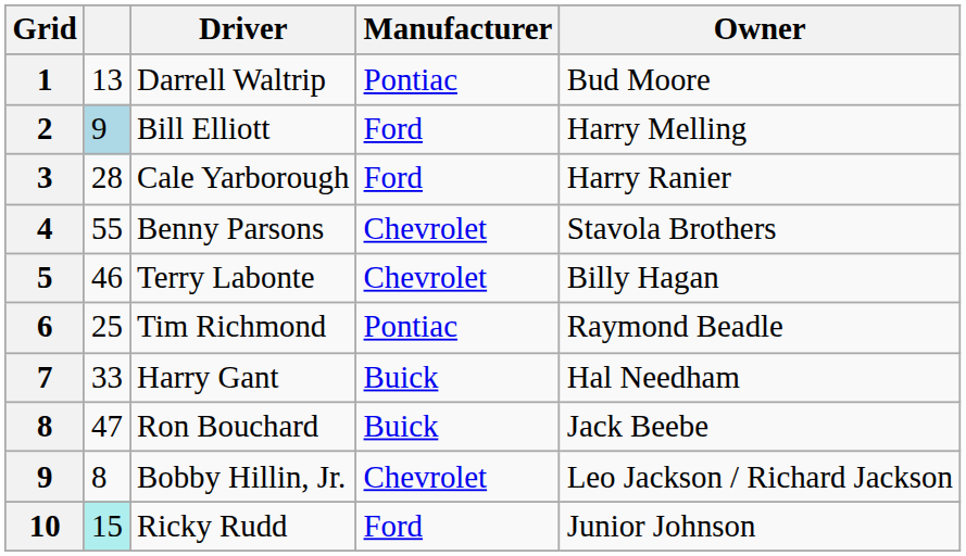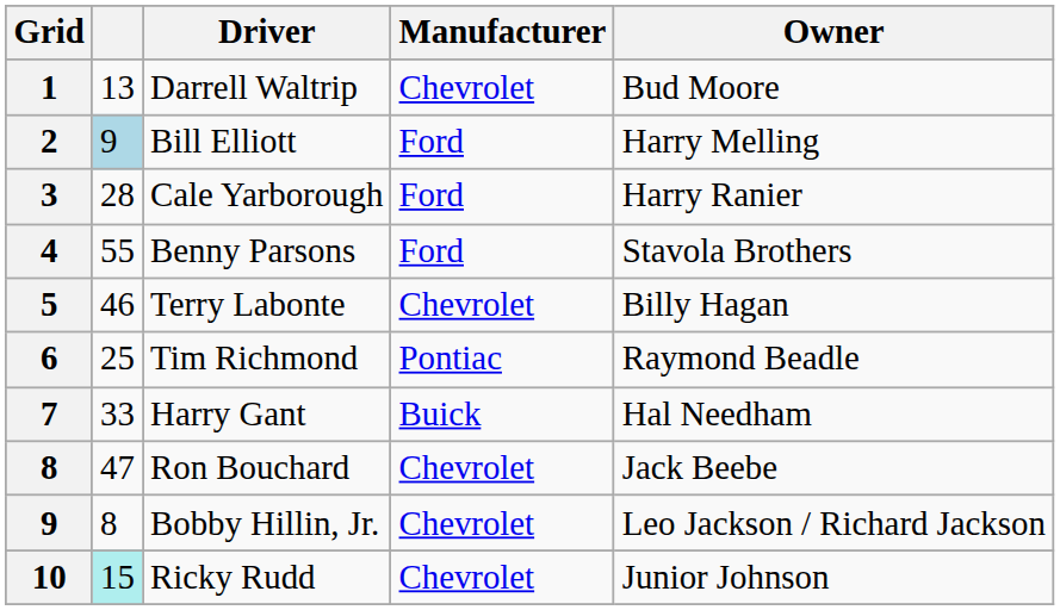Darrell Waltrip | Manufacturer: Pontiac -> Chevrolet
Benny Parsons | Manufacturer: Chevrolet -> Ford
Ron Bouchard | Manufacturer: Buick -> Chevrolet
Ricky Rudd | Manufacturer: Ford -> Chevrolet
